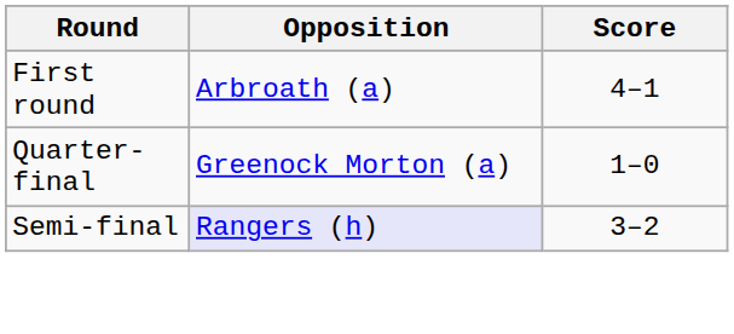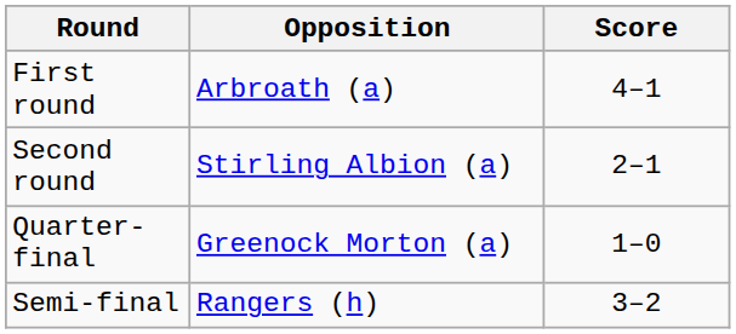+ row: Second round | Stirling Albion (a) | 2–1
Semi-final | Opposition: lavender background -> no background
